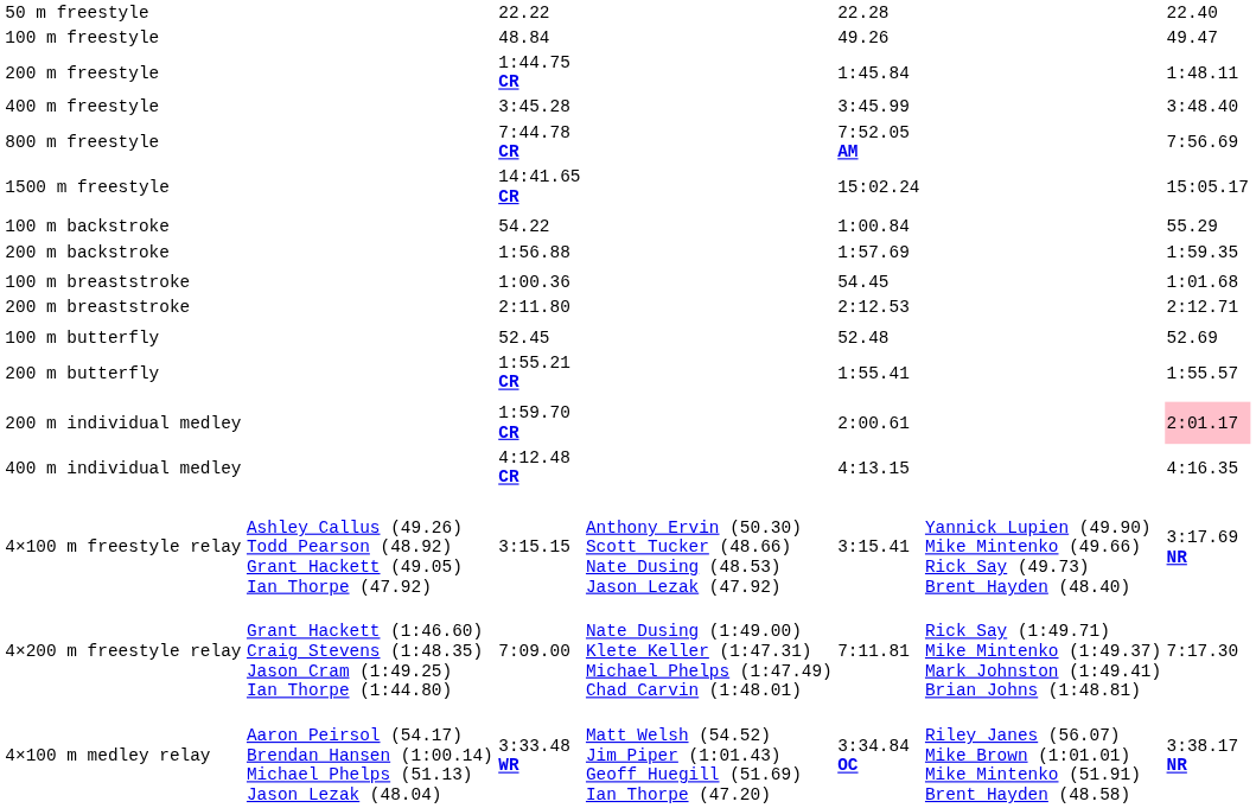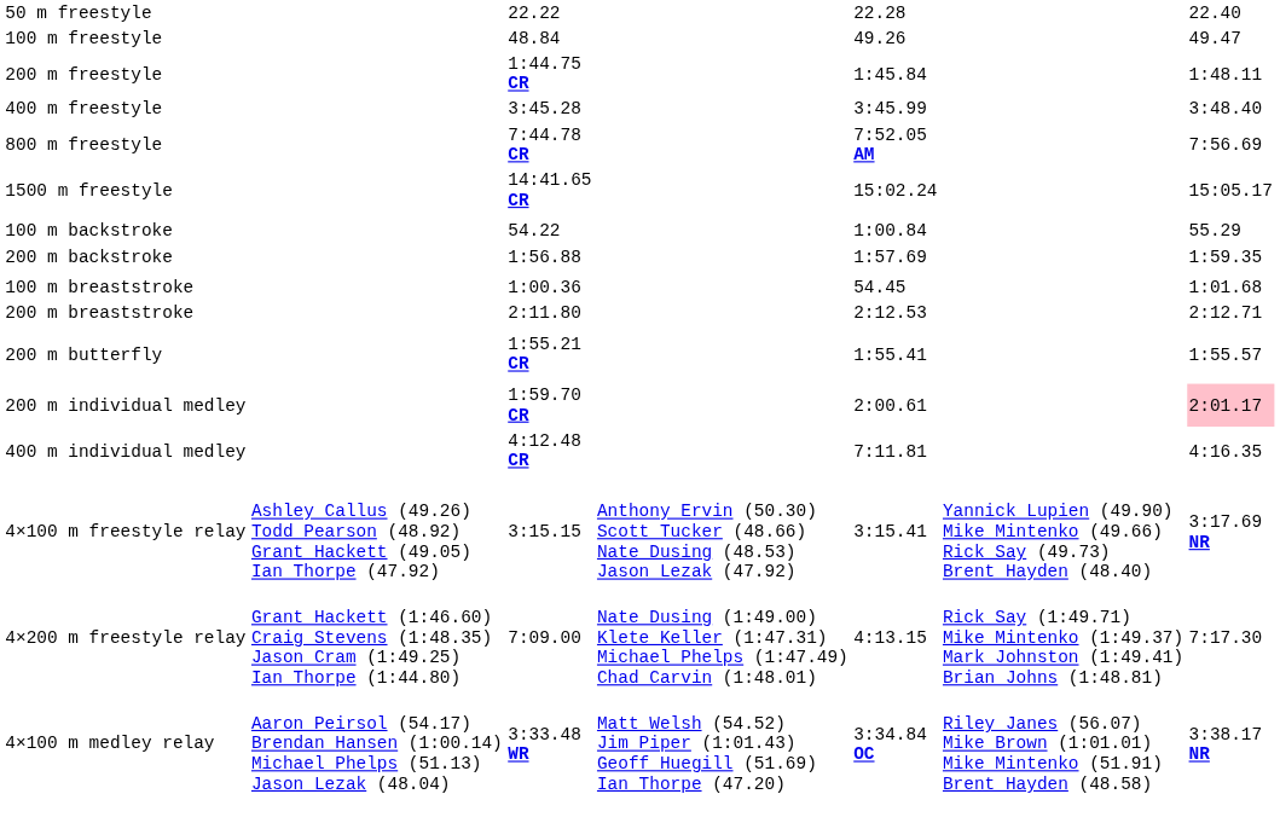- row: 100 m butterfly | 52.45 | 52.48 | 52.69
400 m individual medley | column 5: 4:13.15 -> 7:11.81
4×200 m freestyle relay | column 5: 7:11.81 -> 4:13.15
